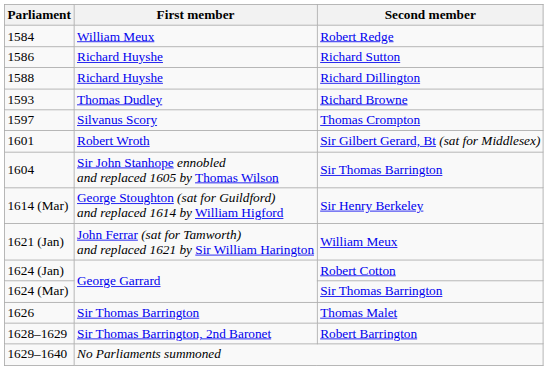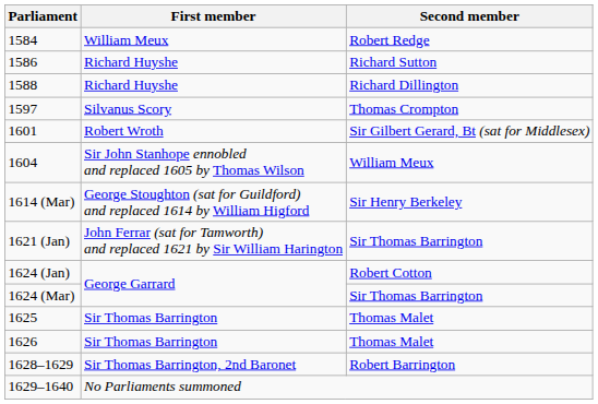- row: 1593 | Thomas Dudley | Richard Browne
1604 | Second member: Sir Thomas Barrington -> William Meux
1621 (Jan) | Second member: William Meux -> Sir Thomas Barrington
+ row: 1625 | Sir Thomas Barrington | Thomas Malet
